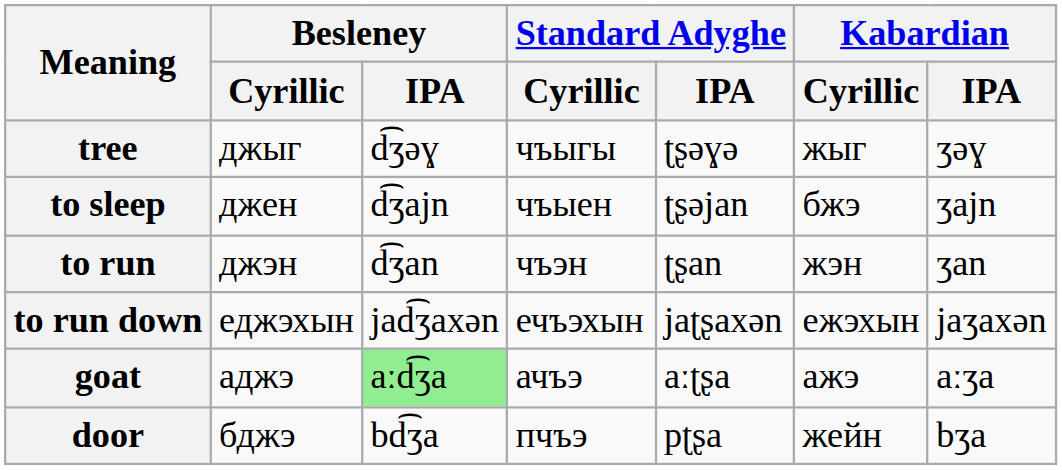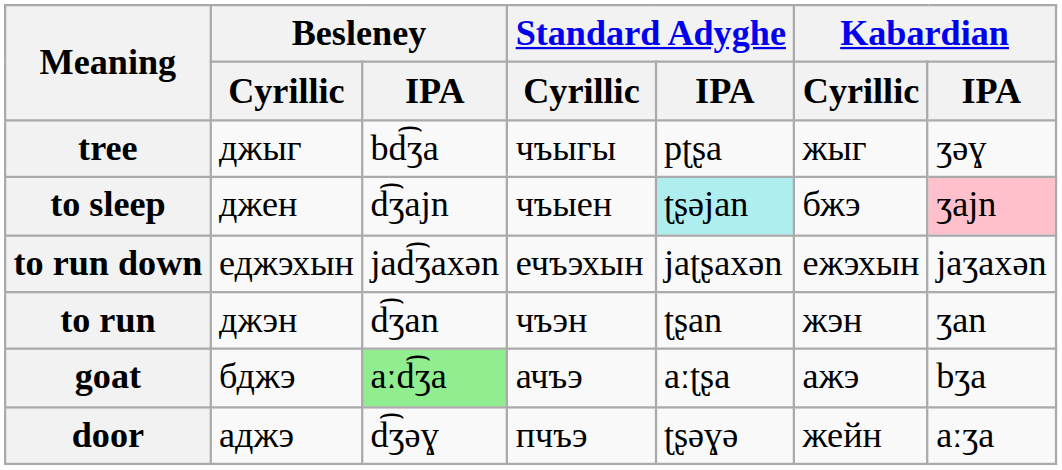tree | Besleney / IPA: d͡ʒəɣ -> bd͡ʒa
tree | Standard Adyghe / IPA: ʈʂəɣə -> pʈʂa
to sleep | Standard Adyghe / IPA: no background -> paleturquoise background
to sleep | Kabardian / IPA: no background -> pink background
rows swapped: to run <-> to run down
goat | Besleney / Cyrillic: аджэ -> бджэ
goat | Kabardian / IPA: aːʒa -> bʒa
door | Besleney / Cyrillic: бджэ -> аджэ
door | Besleney / IPA: bd͡ʒa -> d͡ʒəɣ
door | Standard Adyghe / IPA: pʈʂa -> ʈʂəɣə
door | Kabardian / IPA: bʒa -> aːʒa
